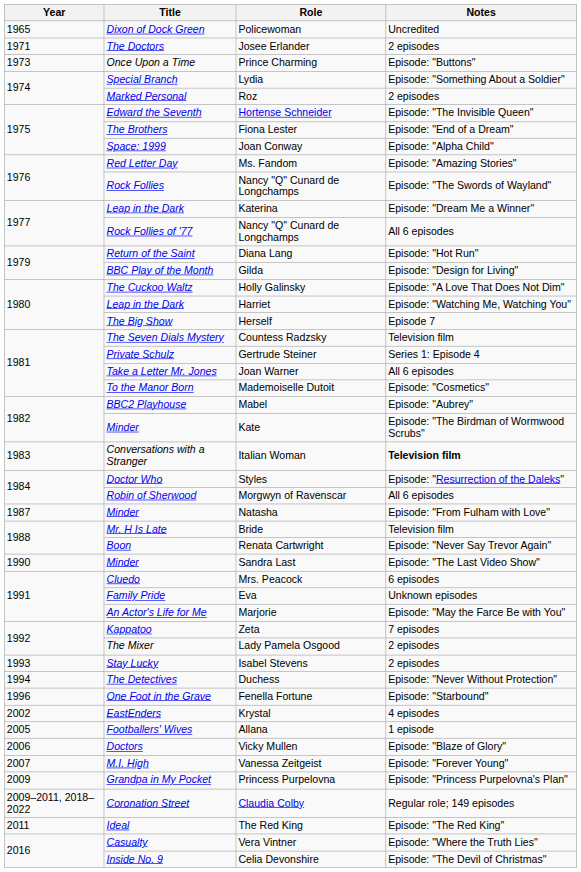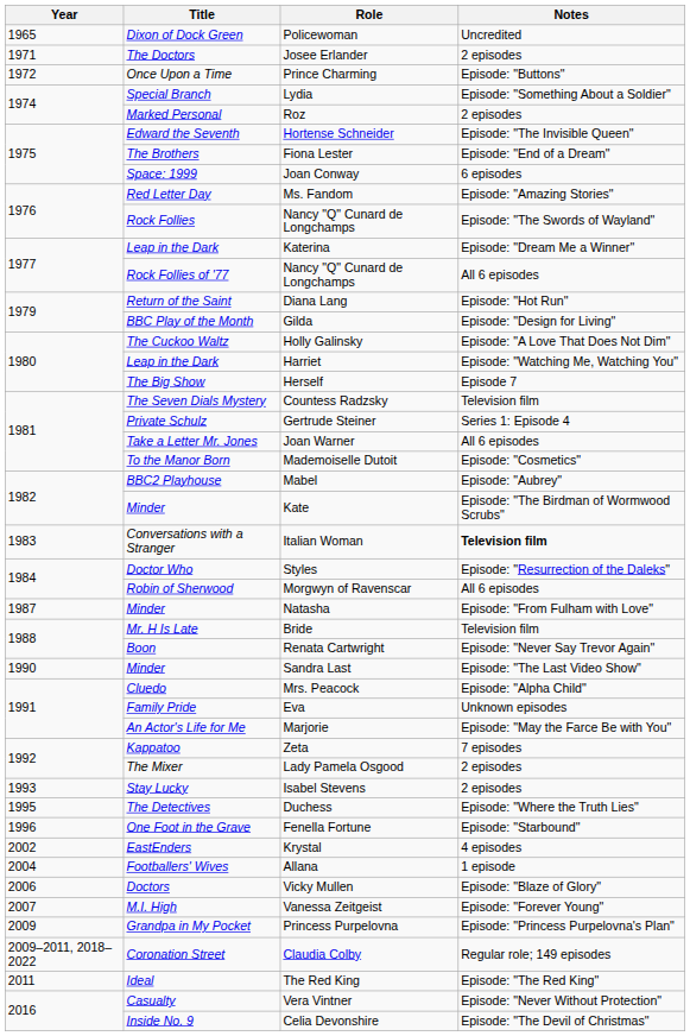Prince Charming | Year: 1973 -> 1972
Joan Conway | Notes: Episode: "Alpha Child" -> 6 episodes
Mrs. Peacock | Notes: 6 episodes -> Episode: "Alpha Child"
Duchess | Year: 1994 -> 1995
Duchess | Notes: Episode: "Never Without Protection" -> Episode: "Where the Truth Lies"
Allana | Year: 2005 -> 2004
Vera Vintner | Notes: Episode: "Where the Truth Lies" -> Episode: "Never Without Protection"
